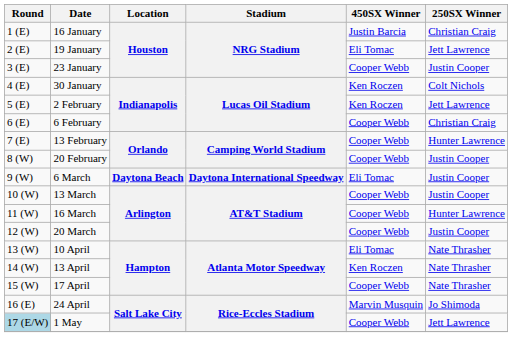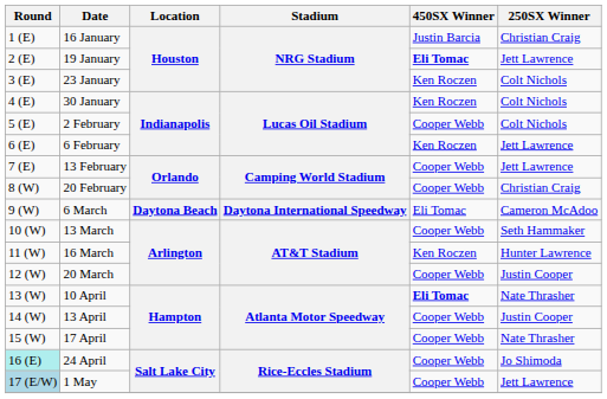19 January | 450SX Winner: normal -> bold
23 January | 450SX Winner: Cooper Webb -> Ken Roczen
23 January | 250SX Winner: Justin Cooper -> Colt Nichols
2 February | 450SX Winner: Ken Roczen -> Cooper Webb
2 February | 250SX Winner: Jett Lawrence -> Colt Nichols
6 February | 450SX Winner: Cooper Webb -> Ken Roczen
6 February | 250SX Winner: Christian Craig -> Jett Lawrence
13 February | 250SX Winner: Hunter Lawrence -> Jett Lawrence
20 February | 250SX Winner: Justin Cooper -> Christian Craig
6 March | 250SX Winner: Justin Cooper -> Cameron McAdoo
13 March | 250SX Winner: Justin Cooper -> Seth Hammaker
16 March | 450SX Winner: Cooper Webb -> Ken Roczen
10 April | 450SX Winner: normal -> bold
13 April | 450SX Winner: Ken Roczen -> Cooper Webb
13 April | 250SX Winner: Nate Thrasher -> Justin Cooper
24 April | Round: no background -> paleturquoise background
24 April | 450SX Winner: Marvin Musquin -> Cooper Webb
